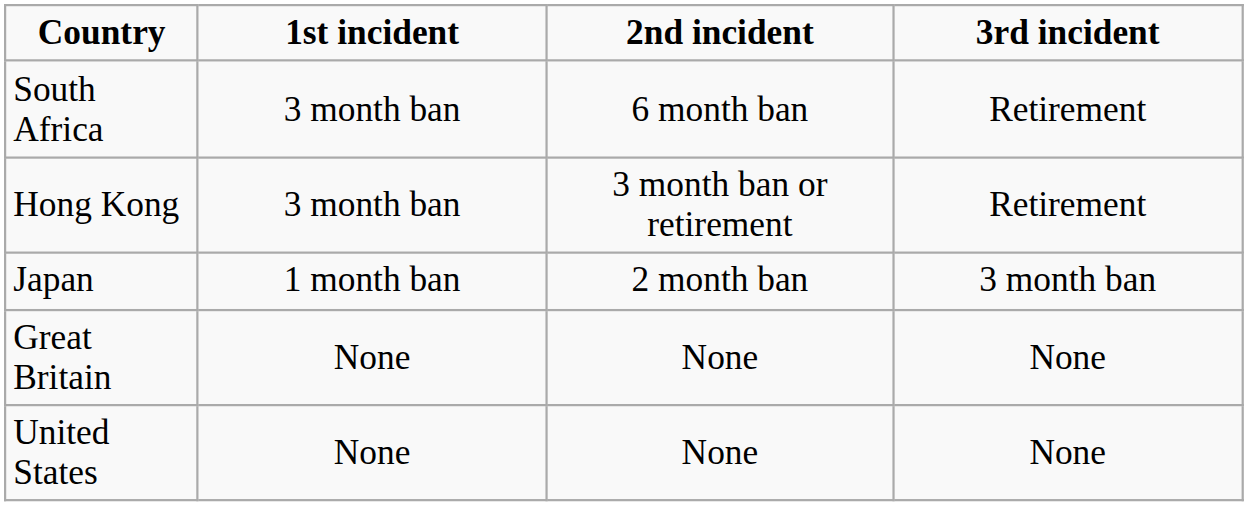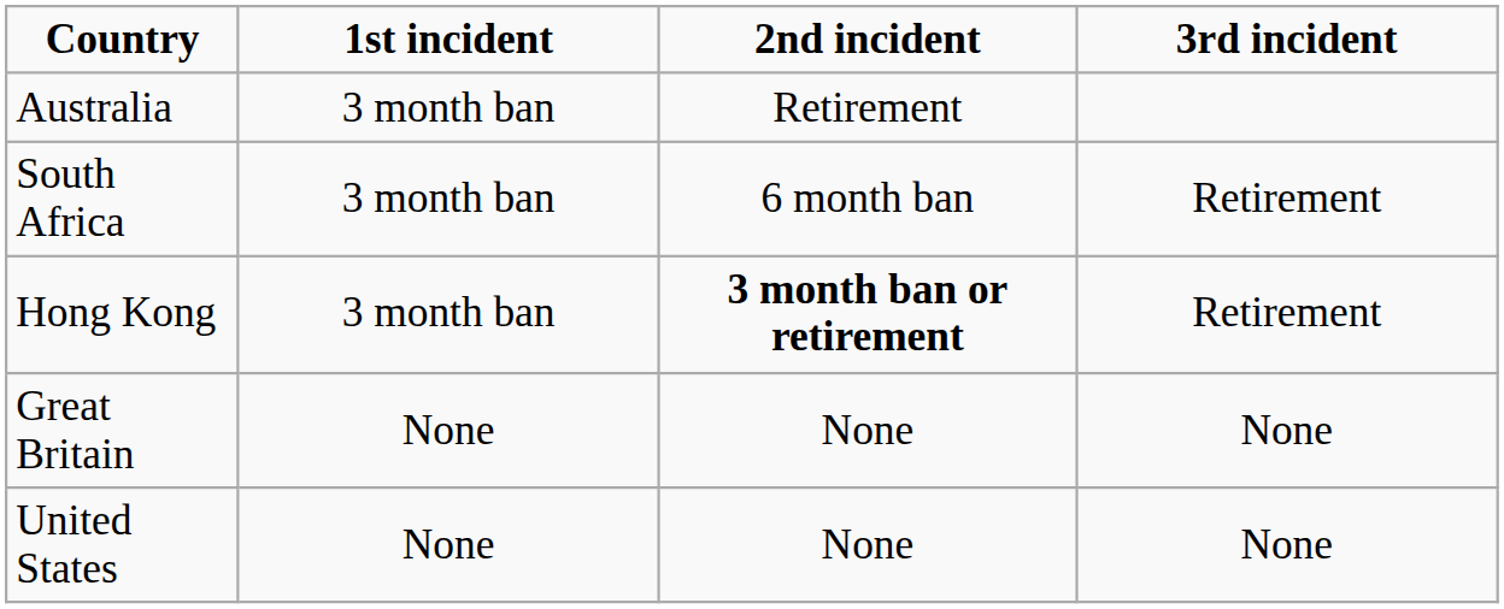+ row: Australia | 3 month ban | Retirement
Hong Kong | 2nd incident: normal -> bold
- row: Japan | 1 month ban | 2 month ban | 3 month ban
